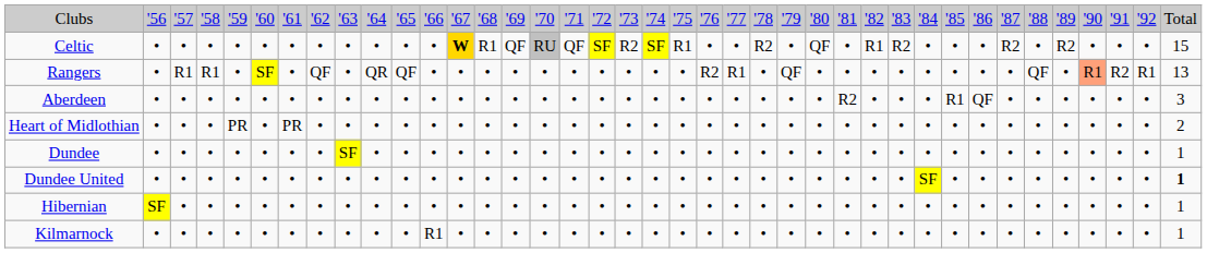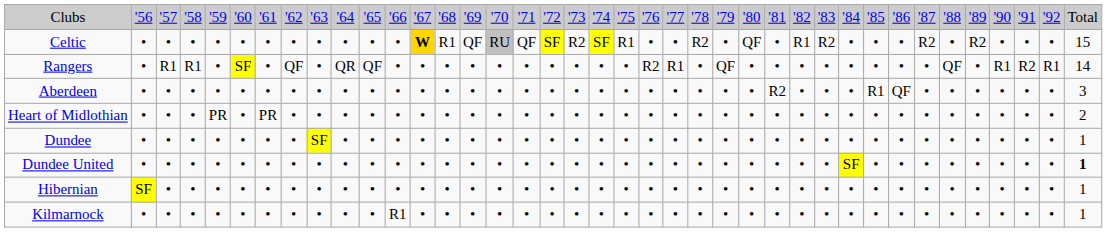Rangers | column 36: lightsalmon background -> no background
Rangers | column 39: 13 -> 14
